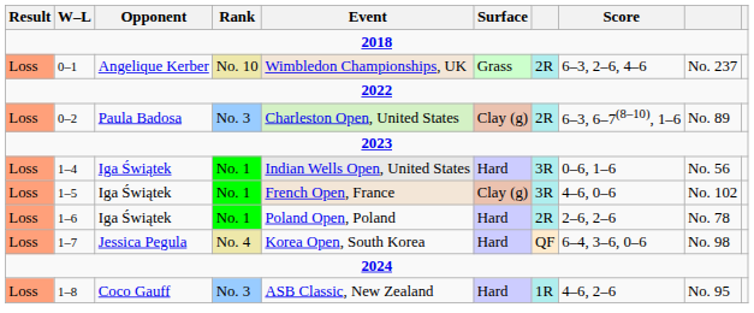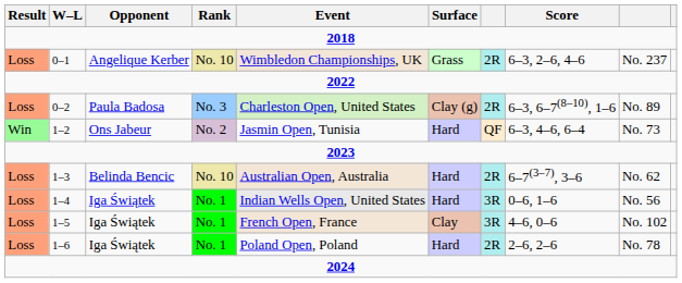+ row: Win | 1–2 | Ons Jabeur | No. 2 | Jasmin Open, Tunisia | Hard | QF | 6–3, 4–6, 6–4 | No. 73
+ row: Loss | 1–3 | Belinda Bencic | No. 10 | Australian Open, Australia | Hard | 2R | 6–7(3–7), 3–6 | No. 62
1–5 | Surface: Clay (g) -> Clay
- row: Loss | 1–7 | Jessica Pegula | No. 4 | Korea Open, South Korea | Hard | QF | 6–4, 3–6, 0–6 | No. 98
- row: Loss | 1–8 | Coco Gauff | No. 3 | ASB Classic, New Zealand | Hard | 1R | 4–6, 2–6 | No. 95
